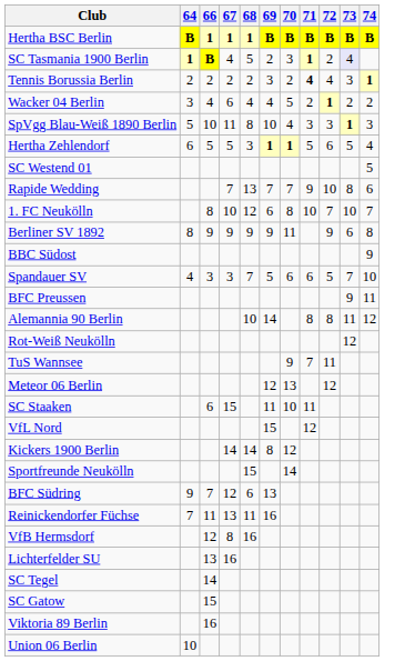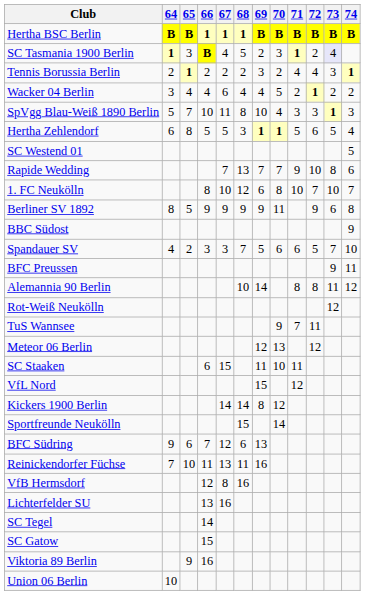+ column: 65 | B | 3 | 1 | 4 | 7 | 8 | 5 | 2 | 6 | 10 | 9
Tennis Borussia Berlin | 71: bold -> normal
